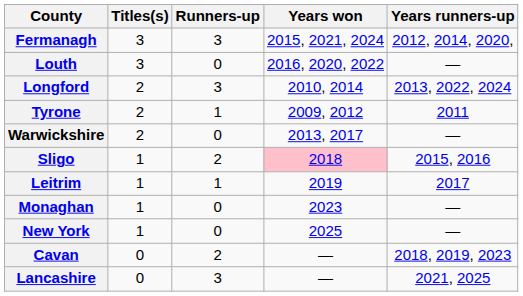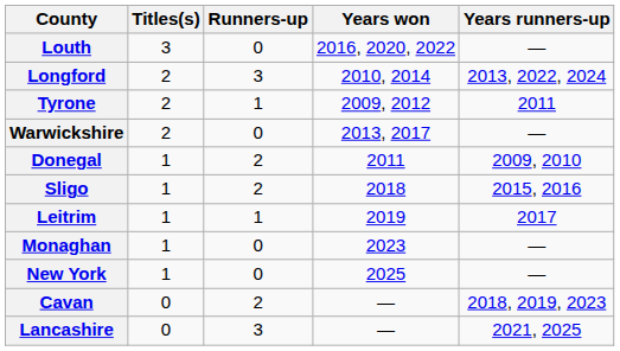- row: Fermanagh | 3 | 3 | 2015, 2021, 2024 | 2012, 2014, 2020,
+ row: Donegal | 1 | 2 | 2011 | 2009, 2010
Sligo | Years won: pink background -> no background
